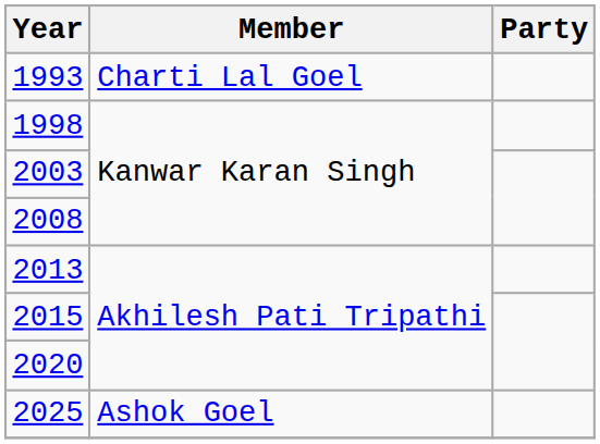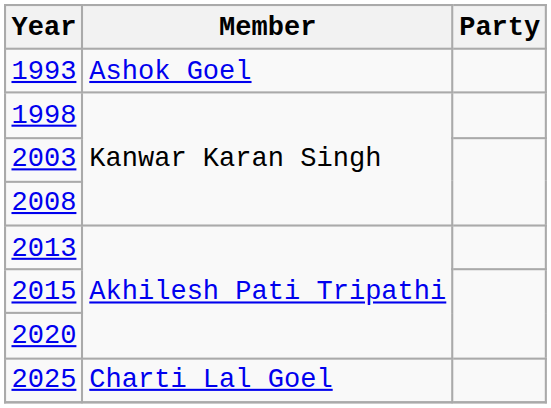1993 | Member: Charti Lal Goel -> Ashok Goel
2025 | Member: Ashok Goel -> Charti Lal Goel
